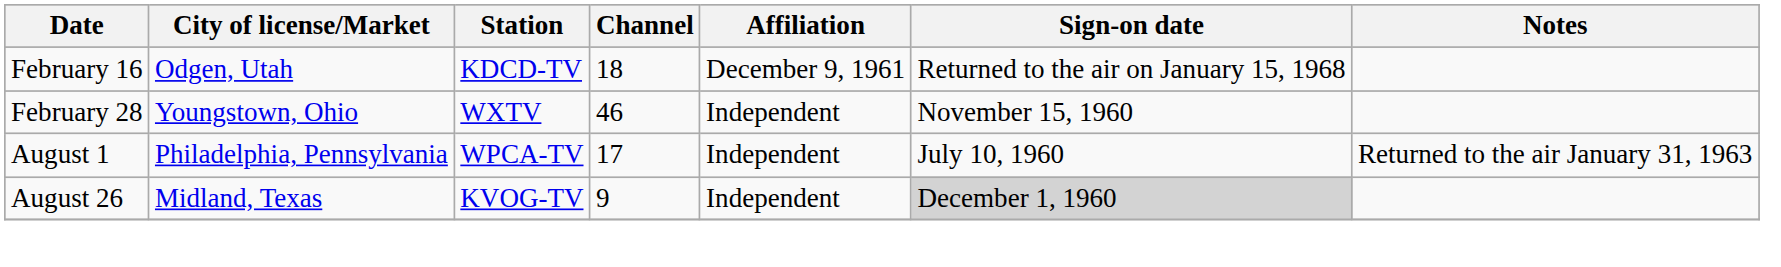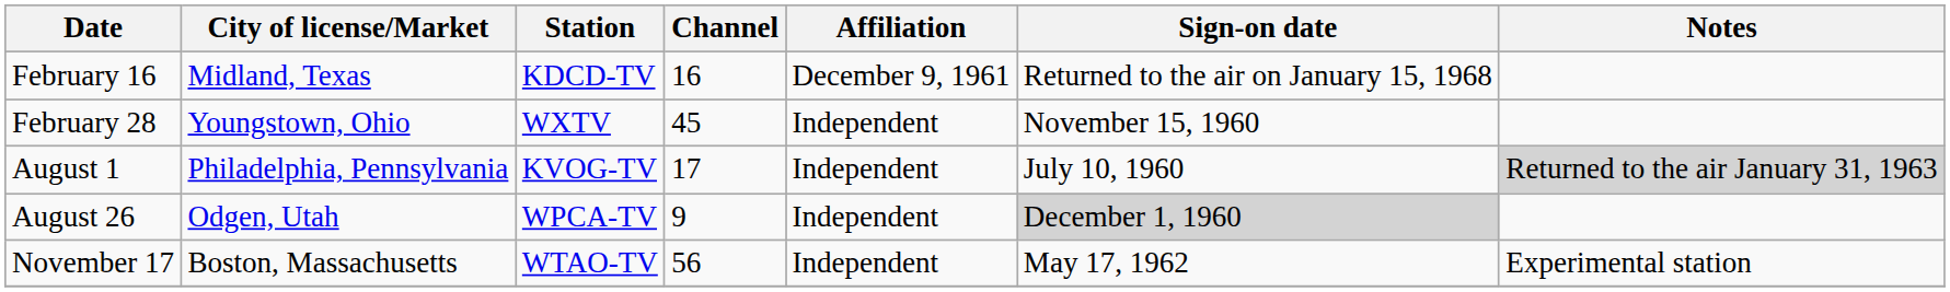February 16 | City of license/Market: Odgen, Utah -> Midland, Texas
February 16 | Channel: 18 -> 16
February 28 | Channel: 46 -> 45
August 1 | Station: WPCA-TV -> KVOG-TV
August 1 | Notes: no background -> lightgrey background
August 26 | City of license/Market: Midland, Texas -> Odgen, Utah
August 26 | Station: KVOG-TV -> WPCA-TV
+ row: November 17 | Boston, Massachusetts | WTAO-TV | 56 | Independent | May 17, 1962 | Experimental station
